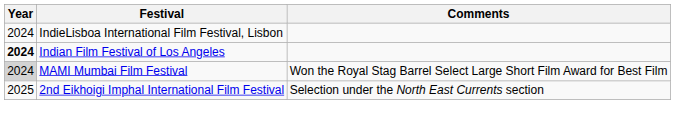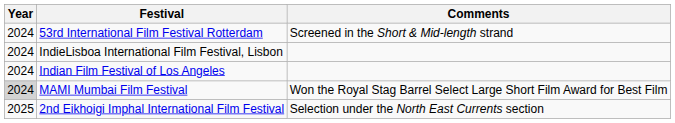+ row: 2024 | 53rd International Film Festival Rotterdam | Screened in the Short & Mid-length strand
Indian Film Festival of Los Angeles | Year: bold -> normal
